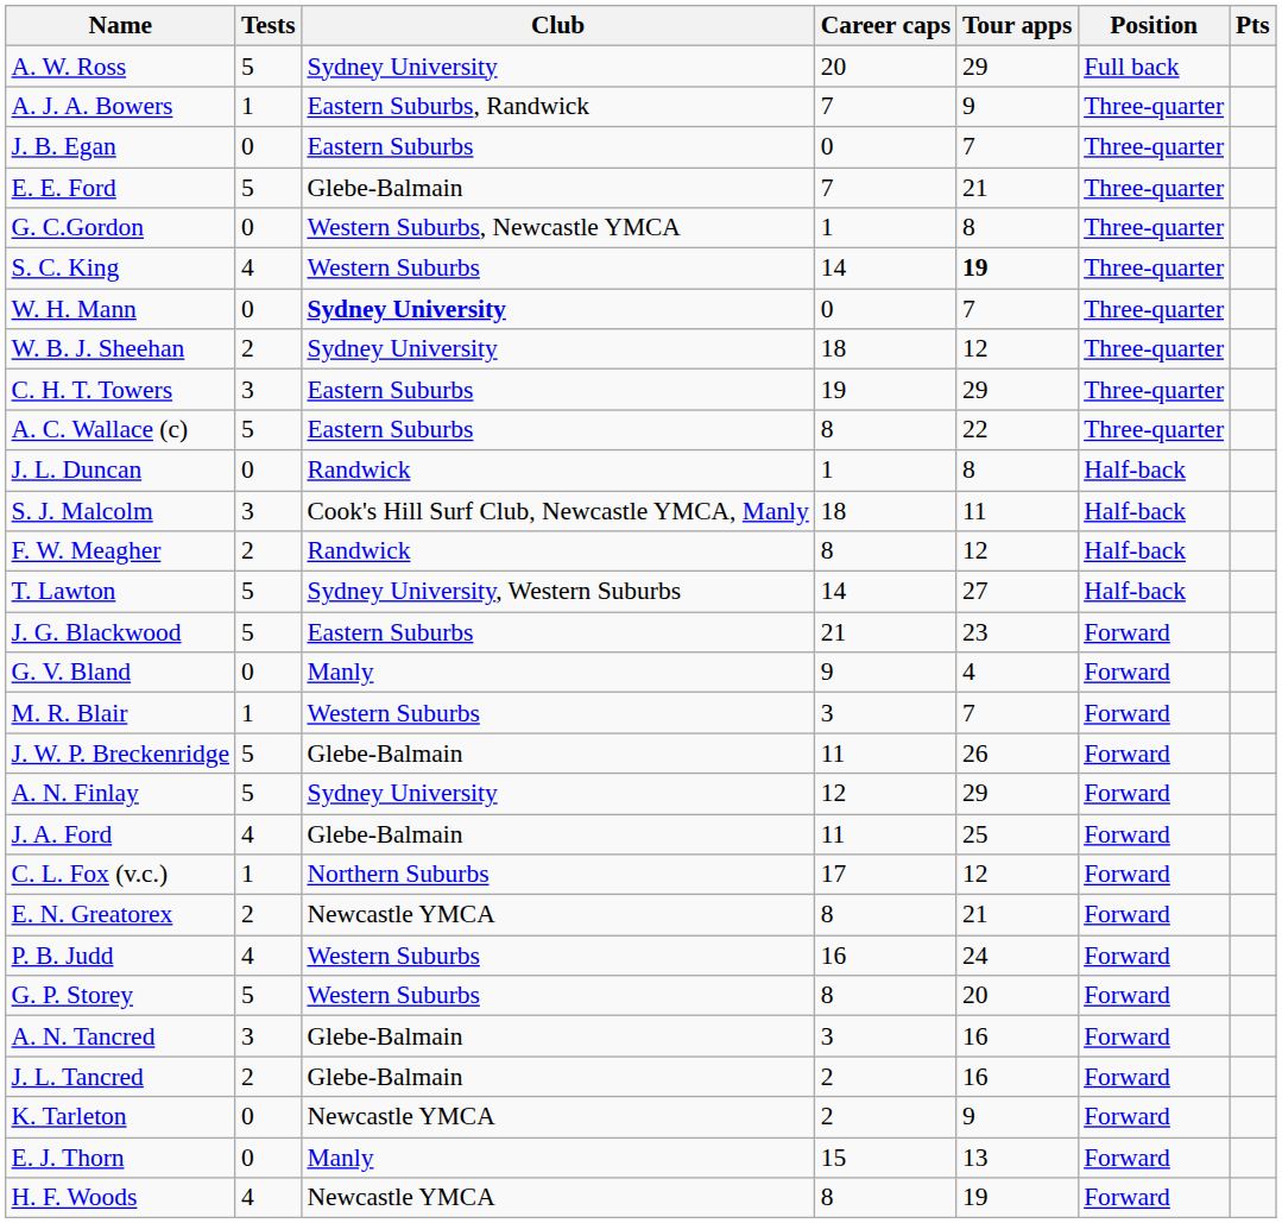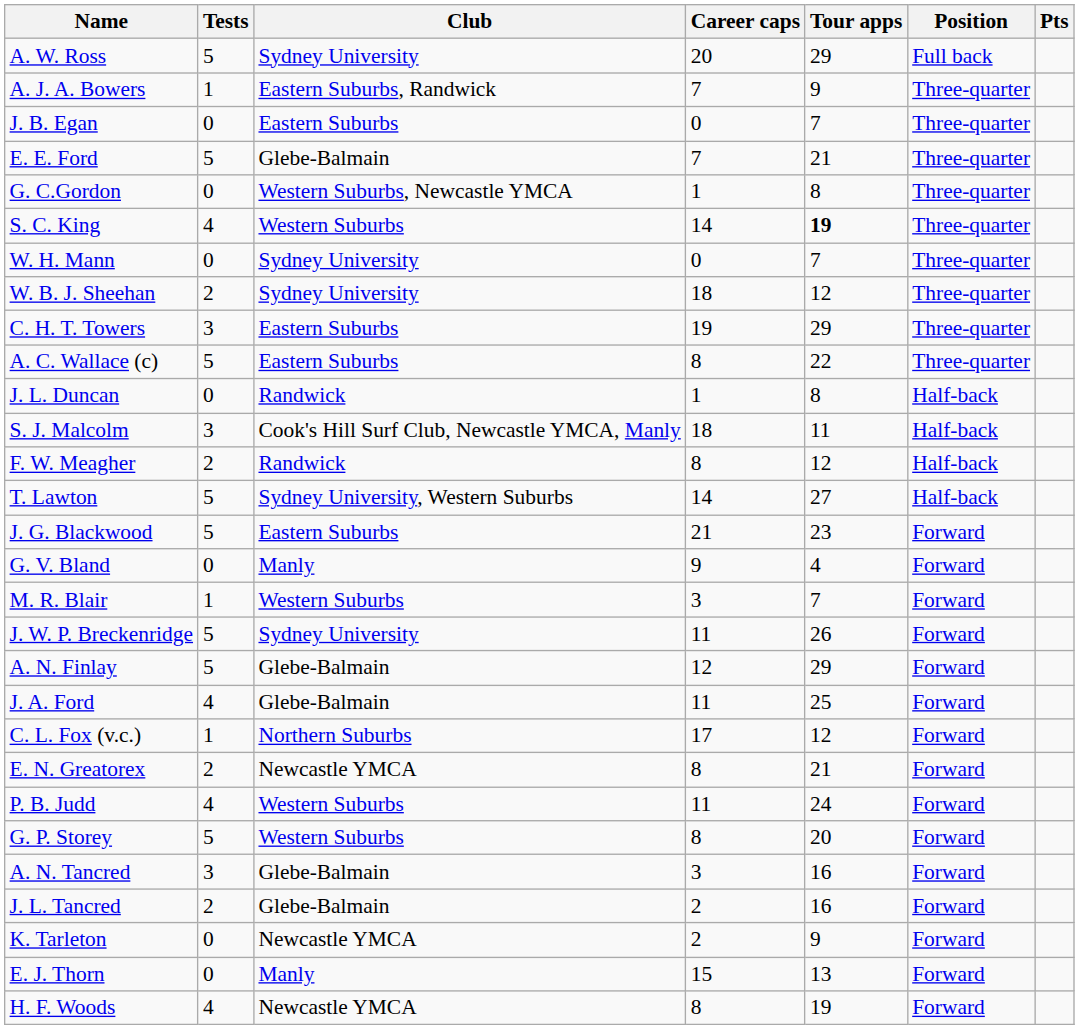W. H. Mann | Club: bold -> normal
J. W. P. Breckenridge | Club: Glebe-Balmain -> Sydney University
A. N. Finlay | Club: Sydney University -> Glebe-Balmain
P. B. Judd | Career caps: 16 -> 11
